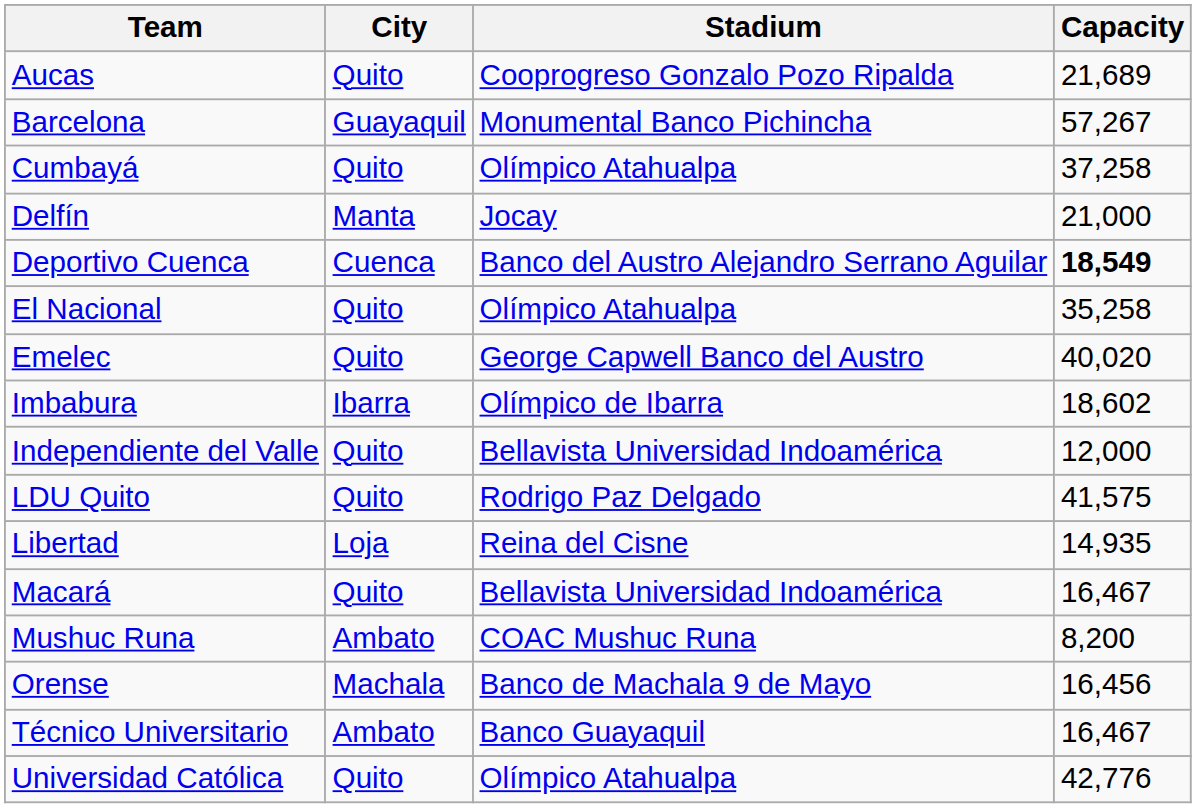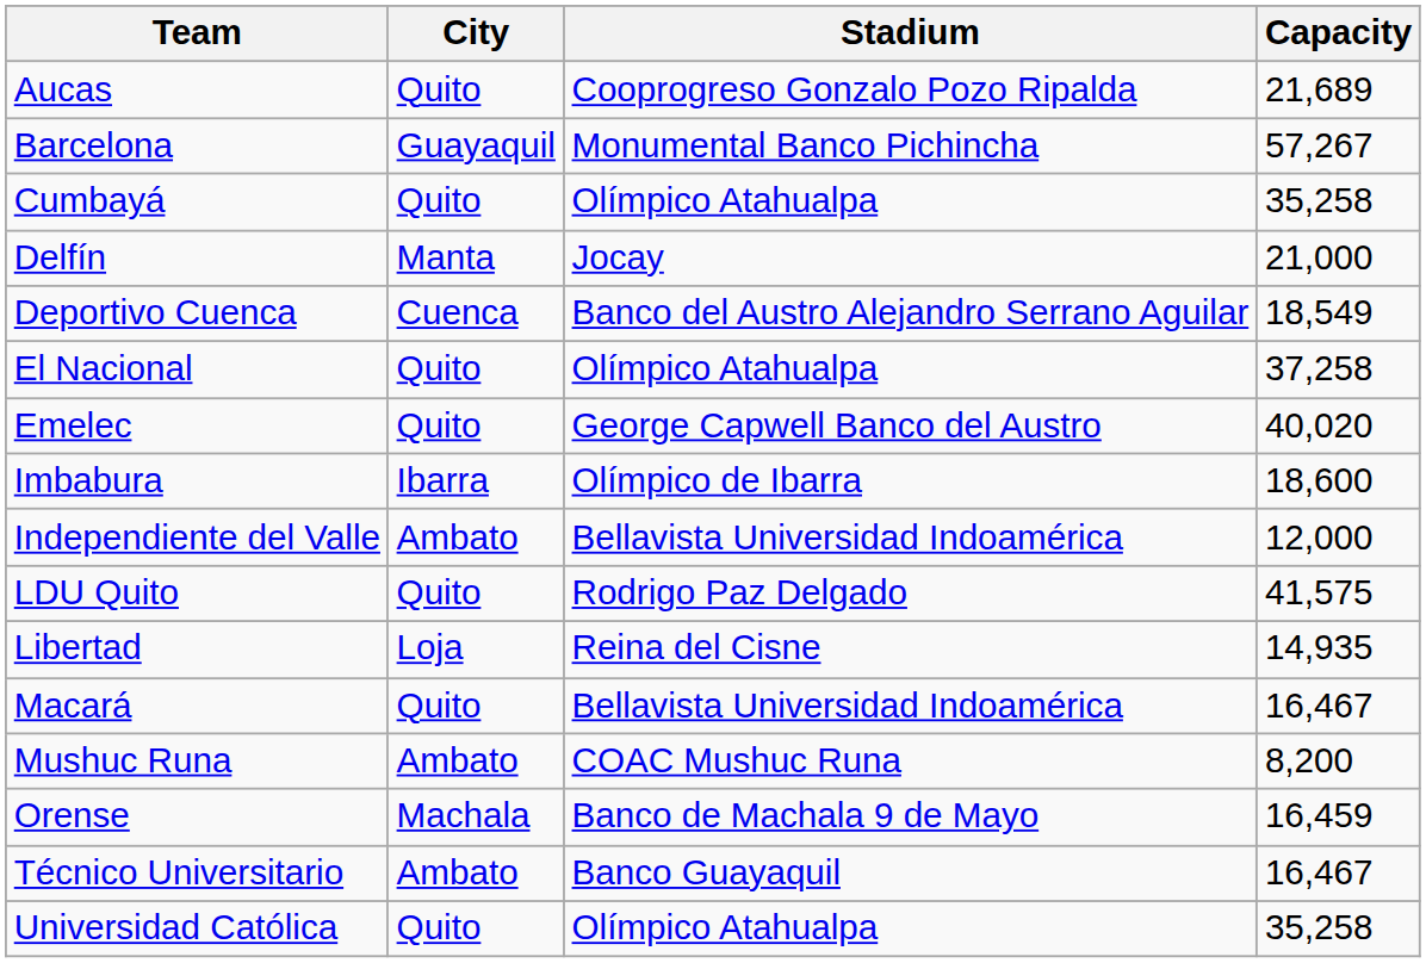Cumbayá | Capacity: 37,258 -> 35,258
Deportivo Cuenca | Capacity: bold -> normal
El Nacional | Capacity: 35,258 -> 37,258
Imbabura | Capacity: 18,602 -> 18,600
Independiente del Valle | City: Quito -> Ambato
Orense | Capacity: 16,456 -> 16,459
Universidad Católica | Capacity: 42,776 -> 35,258
